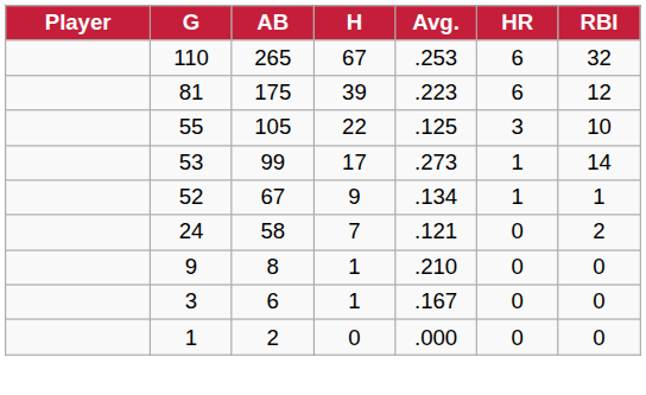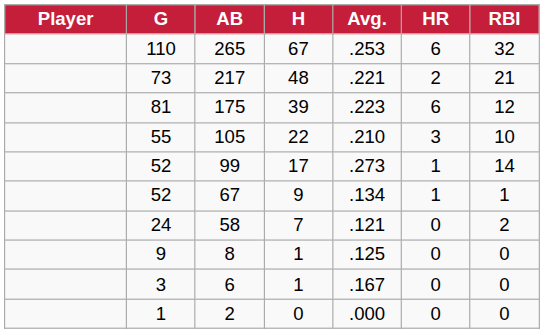+ row: 73 | 217 | 48 | .221 | 2 | 21
105 | Avg.: .125 -> .210
99 | G: 53 -> 52
8 | Avg.: .210 -> .125
